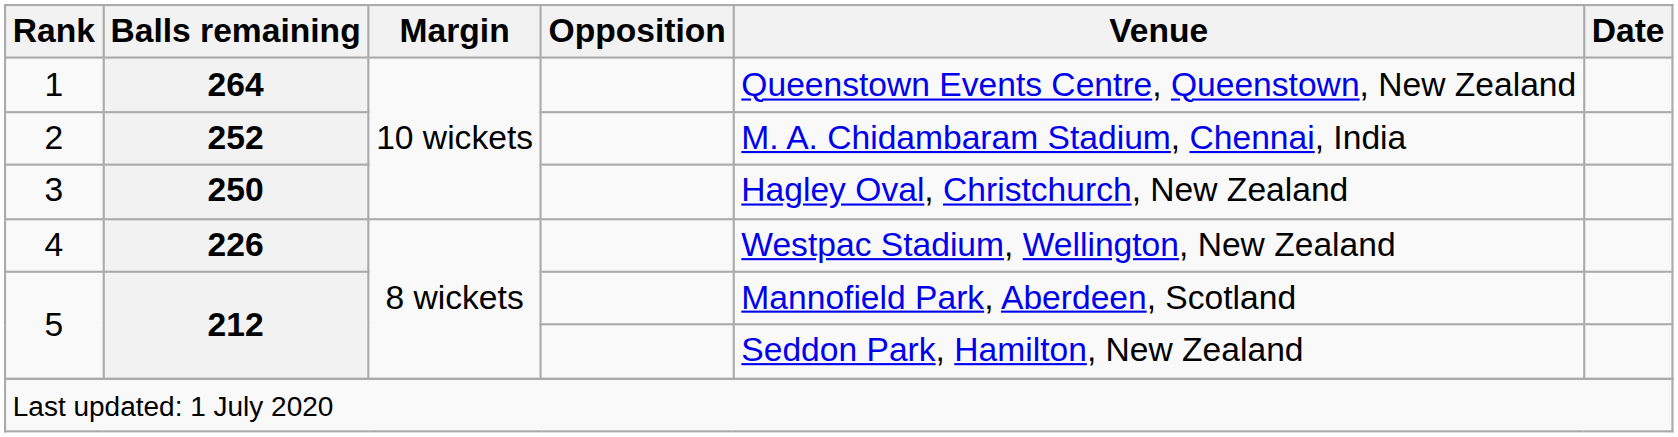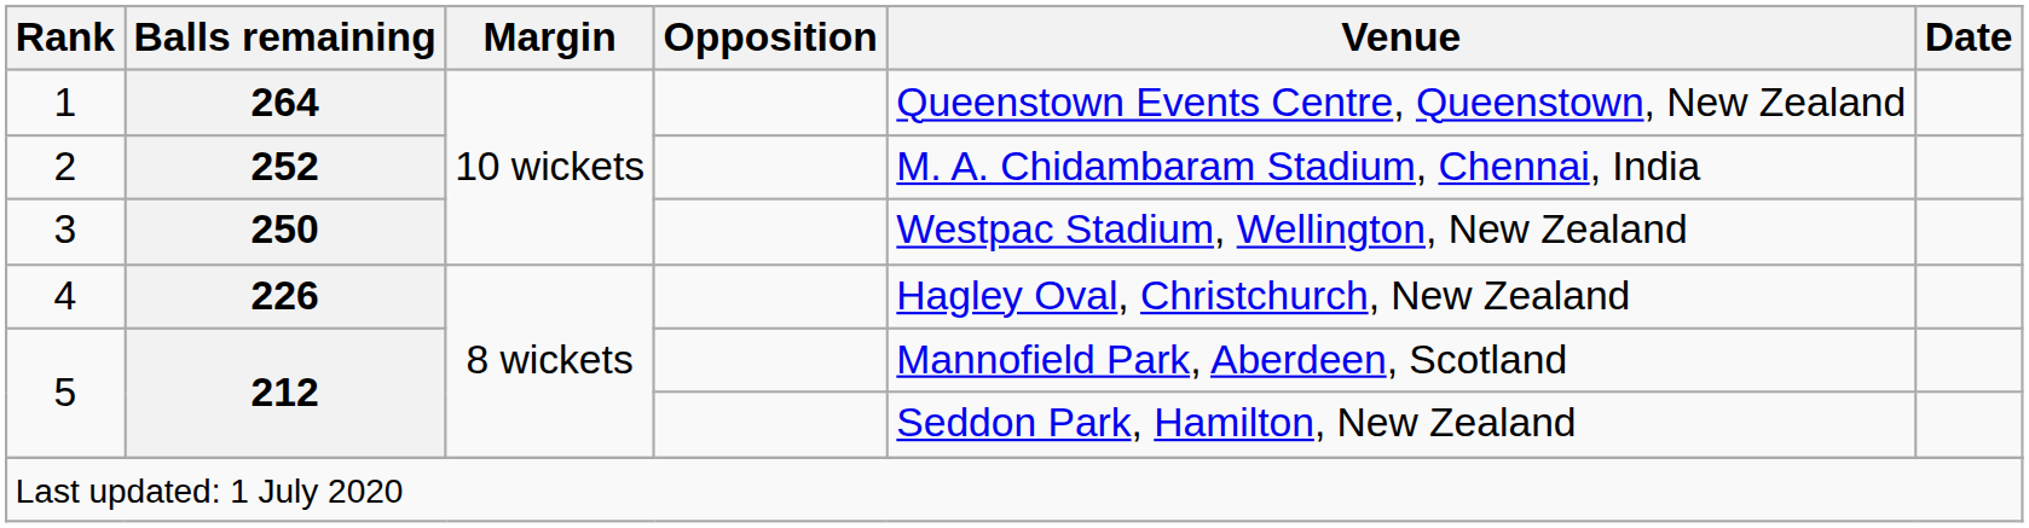3 | Venue: Hagley Oval, Christchurch, New Zealand -> Westpac Stadium, Wellington, New Zealand
4 | Venue: Westpac Stadium, Wellington, New Zealand -> Hagley Oval, Christchurch, New Zealand
